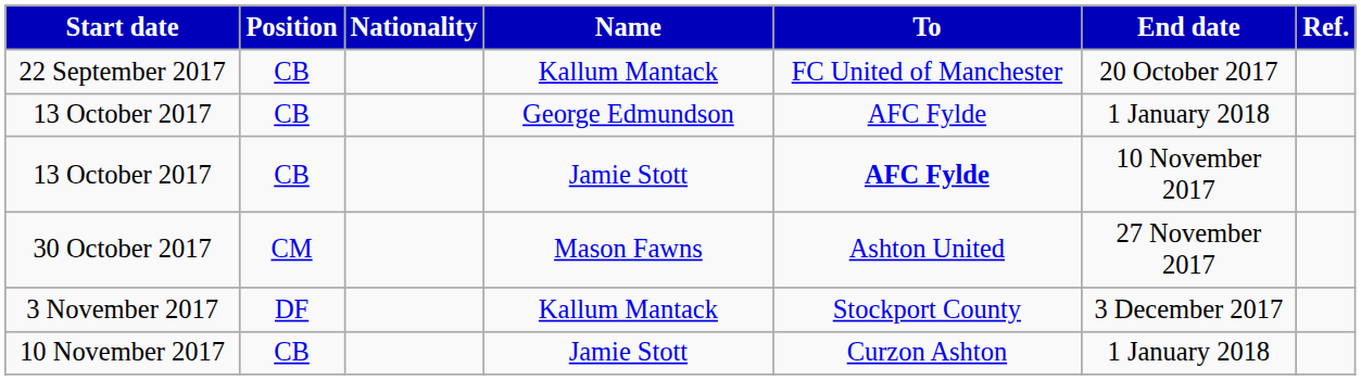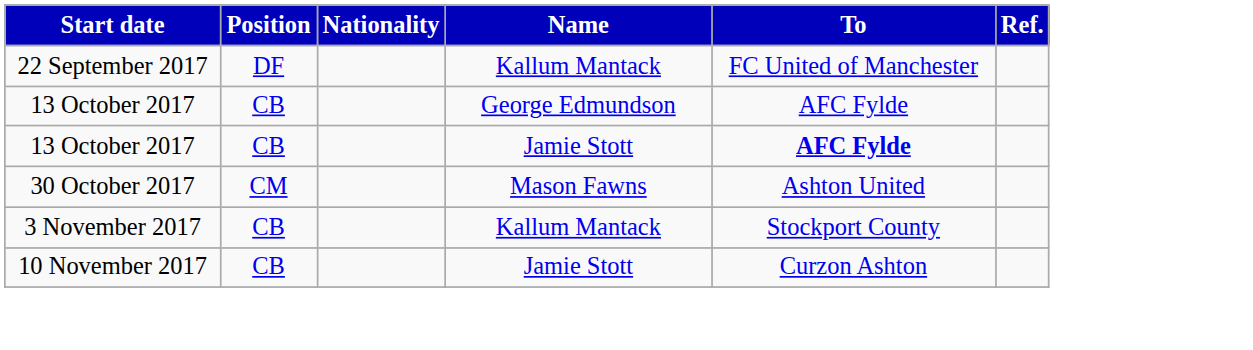- column: End date | 20 October 2017 | 1 January 2018 | 10 November 2017 | 27 November 2017 | 3 December 2017 | 1 January 2018
22 September 2017 | Position: CB -> DF
3 November 2017 | Position: DF -> CB
